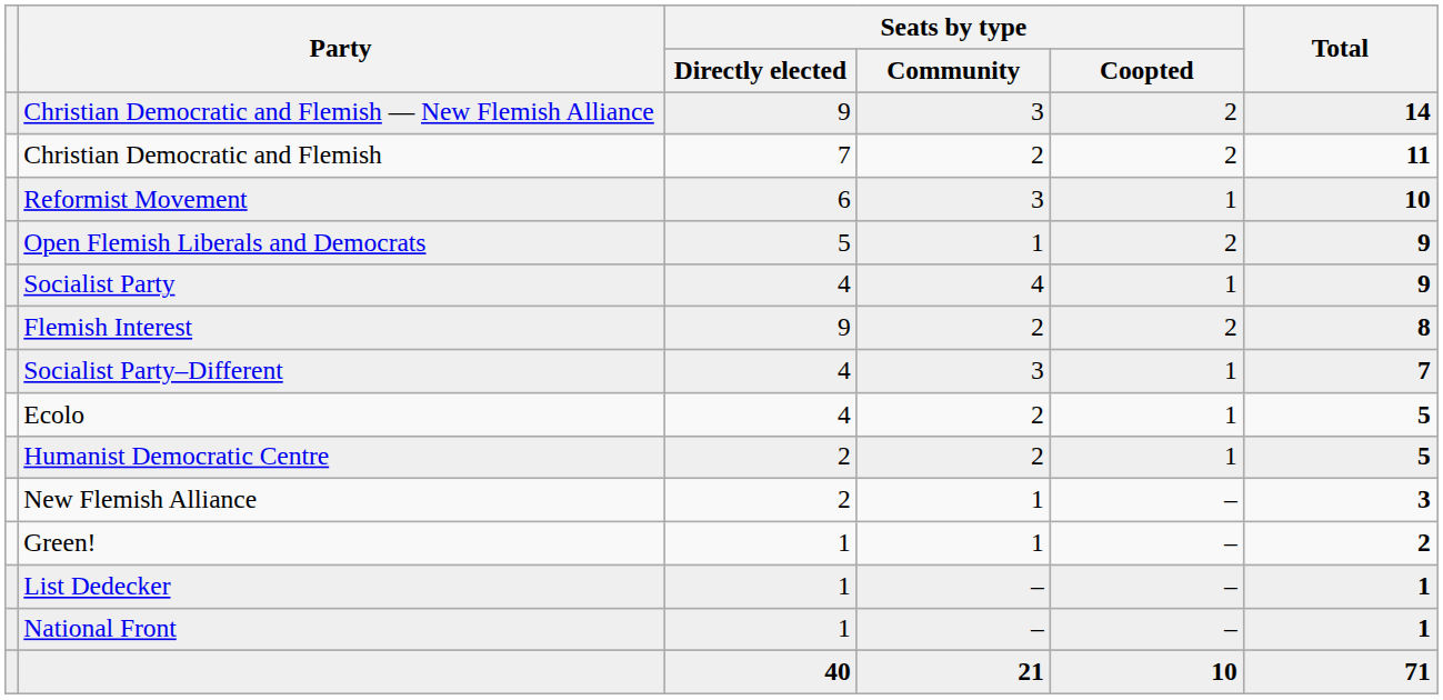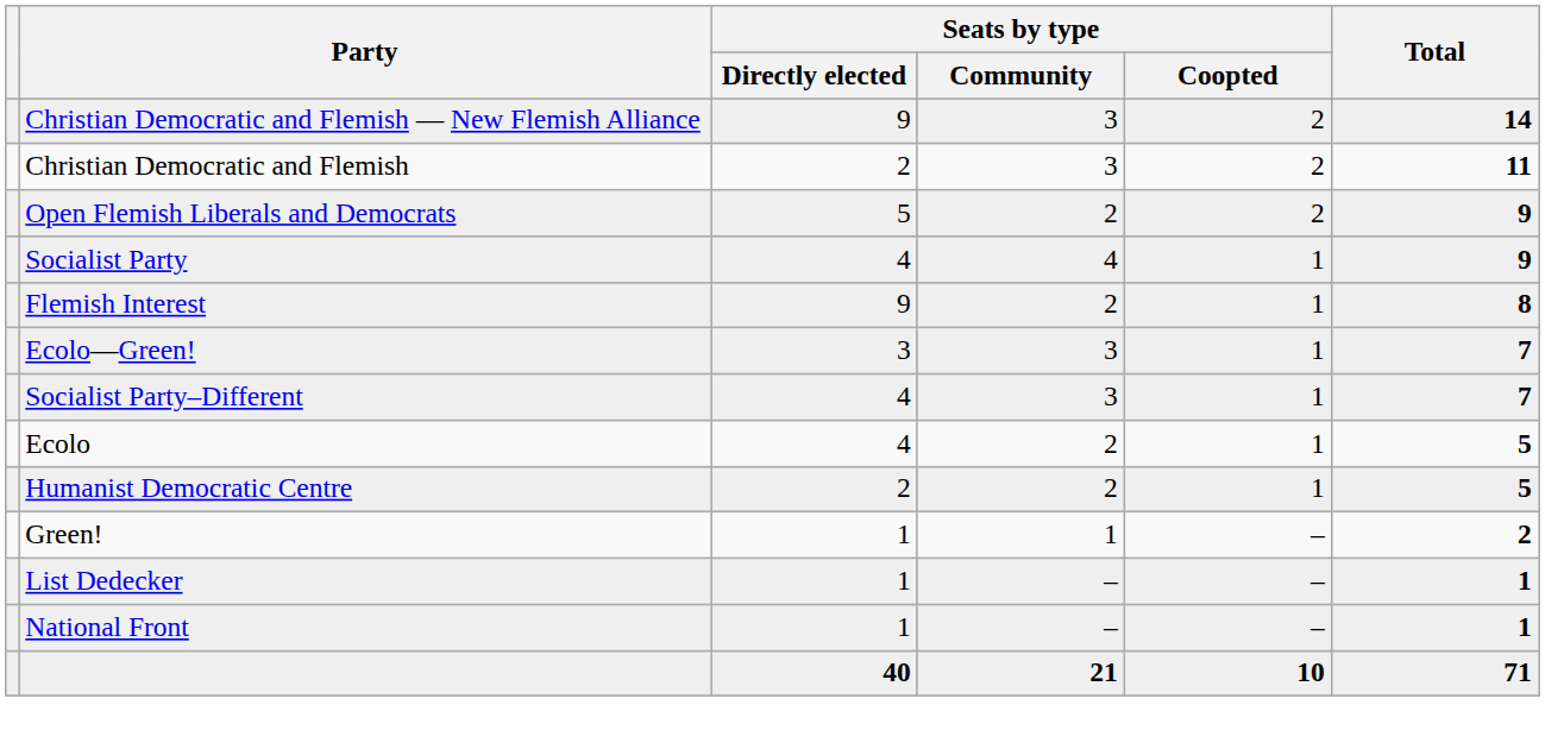Christian Democratic and Flemish | Seats by type / Directly elected: 7 -> 2
Christian Democratic and Flemish | Seats by type / Community: 2 -> 3
- row: Reformist Movement | 6 | 3 | 1 | 10
Open Flemish Liberals and Democrats | Seats by type / Community: 1 -> 2
Flemish Interest | Seats by type / Coopted: 2 -> 1
+ row: Ecolo—Green! | 3 | 3 | 1 | 7
- row: New Flemish Alliance | 2 | 1 | – | 3
